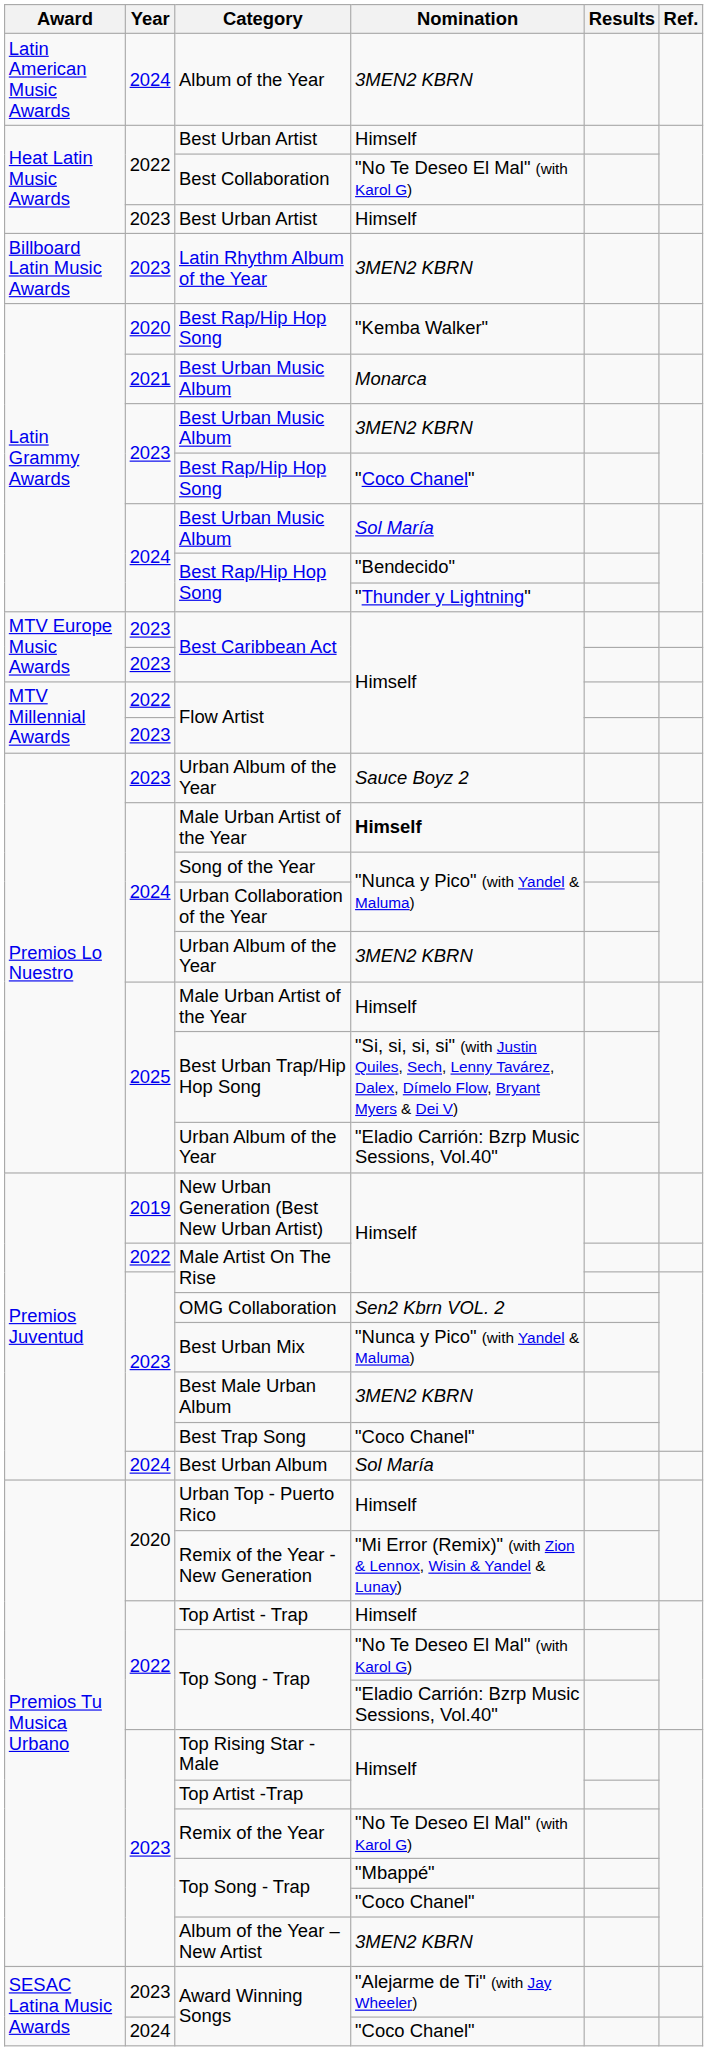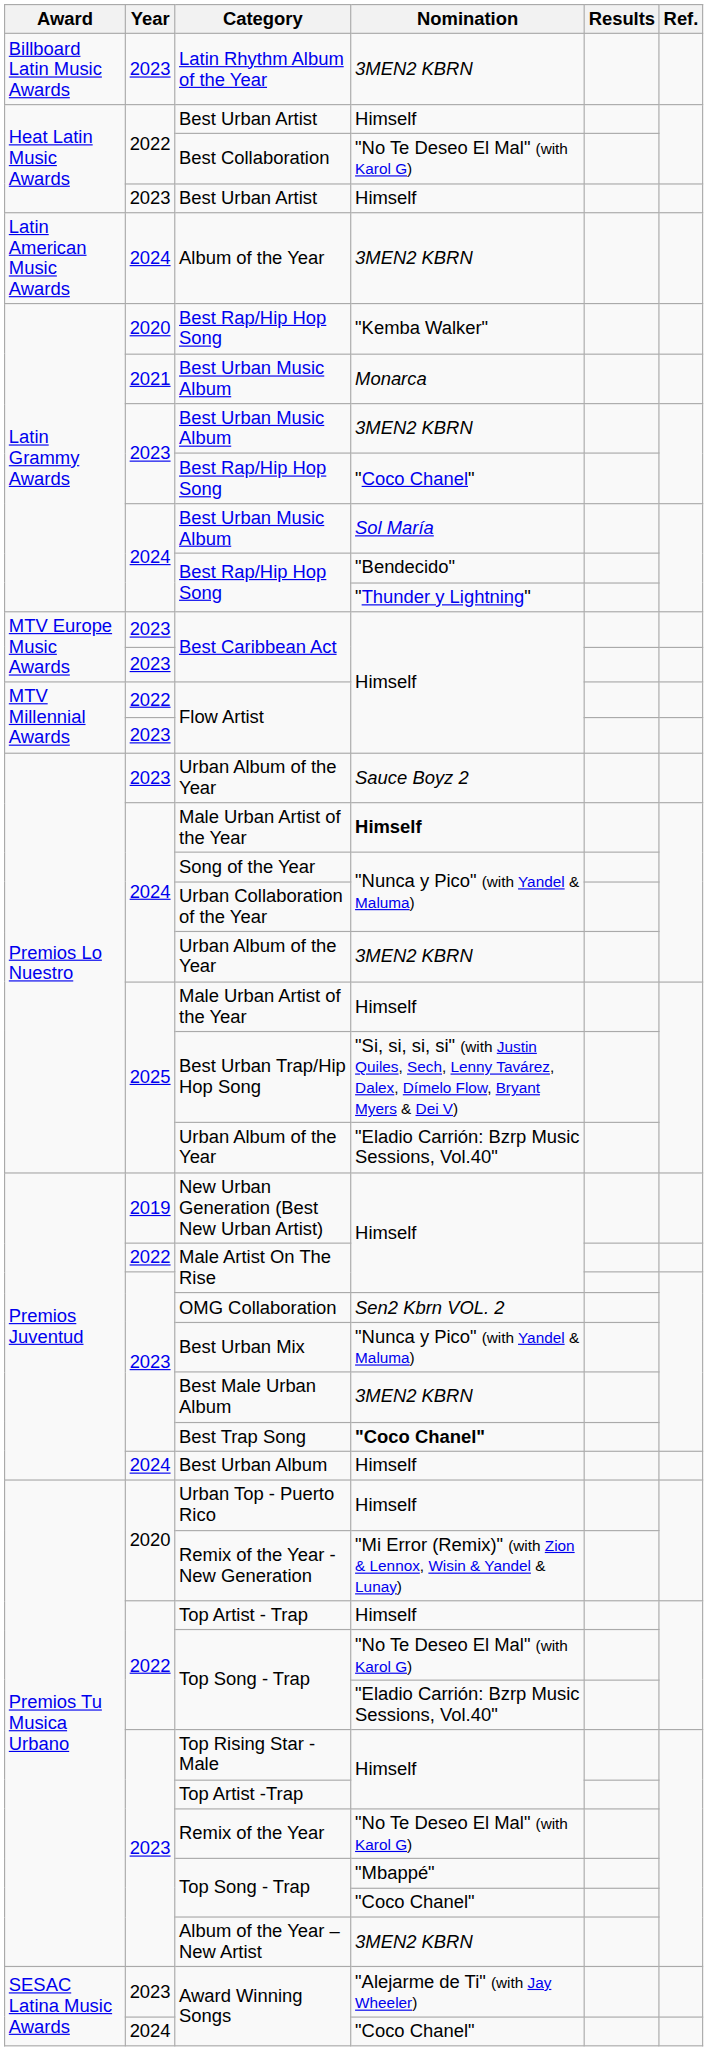rows swapped: Latin Rhythm Album of the Year <-> Album of the Year
Best Trap Song | Nomination: normal -> bold
Best Urban Album | Nomination: Sol María -> Himself
